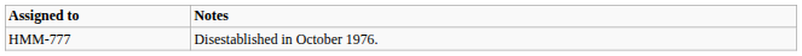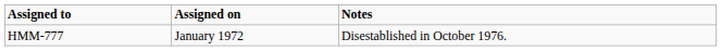+ column: Assigned on | January 1972
